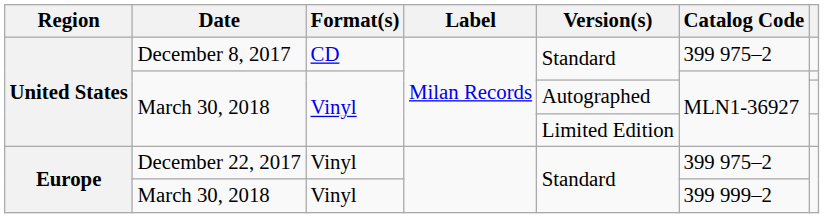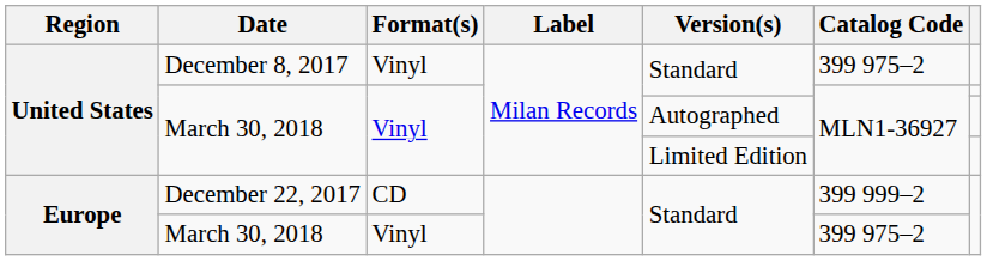December 8, 2017 | Format(s): CD -> Vinyl
December 22, 2017 | Format(s): Vinyl -> CD
December 22, 2017 | Catalog Code: 399 975–2 -> 399 999–2
Europe / March 30, 2018 | Catalog Code: 399 999–2 -> 399 975–2
